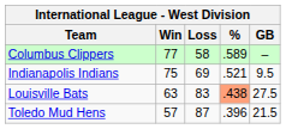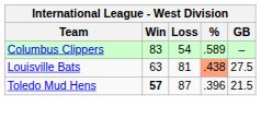Columbus Clippers | Win: 77 -> 83
Columbus Clippers | Loss: 58 -> 54
- row: Indianapolis Indians | 75 | 69 | .521 | 9.5
Louisville Bats | Loss: 83 -> 81
Toledo Mud Hens | Win: normal -> bold
